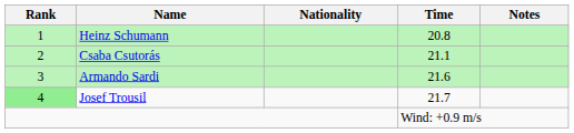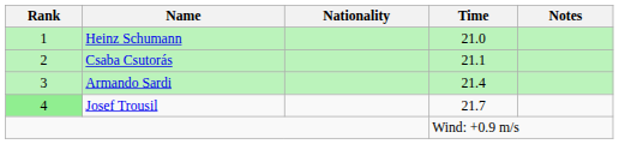Heinz Schumann | Time: 20.8 -> 21.0
Armando Sardi | Time: 21.6 -> 21.4
